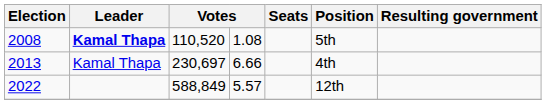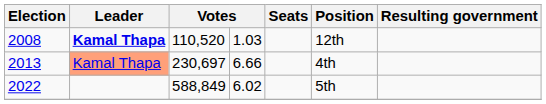2008 | column 4: 1.08 -> 1.03
2008 | Position: 5th -> 12th
2013 | Leader: no background -> lightsalmon background
2022 | column 4: 5.57 -> 6.02
2022 | Position: 12th -> 5th
